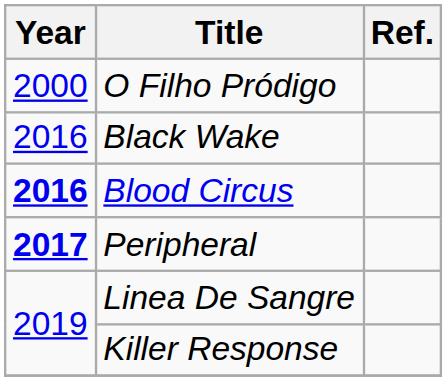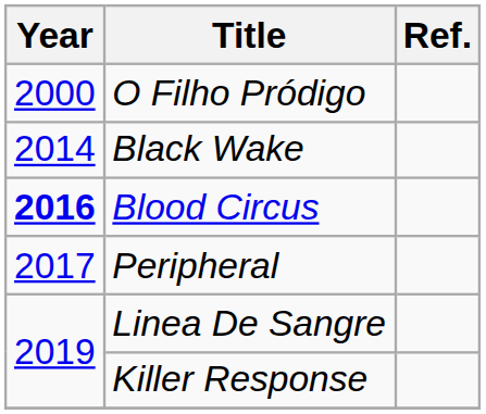Black Wake | Year: 2016 -> 2014
Peripheral | Year: bold -> normal
